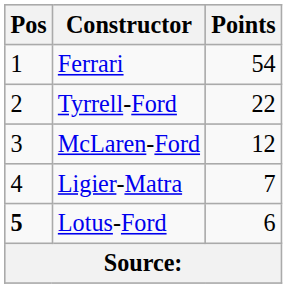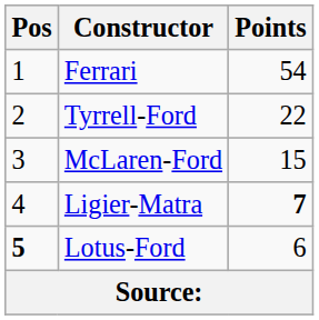McLaren-Ford | Points: 12 -> 15
Ligier-Matra | Points: normal -> bold
